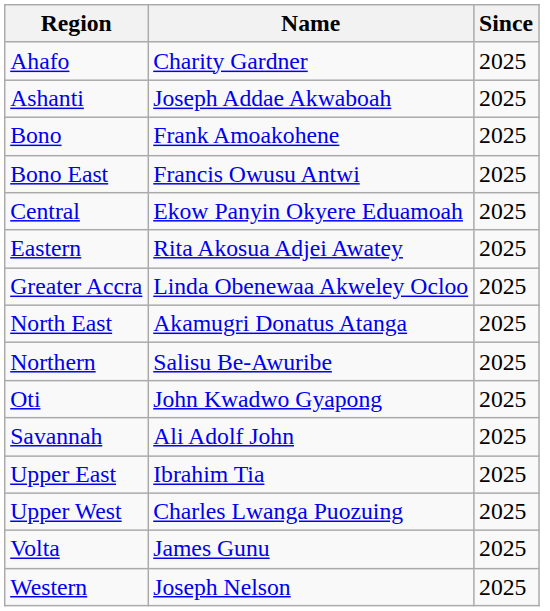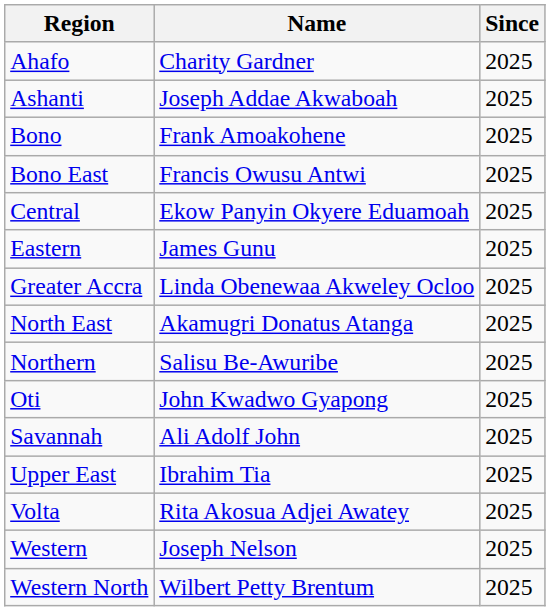Eastern | Name: Rita Akosua Adjei Awatey -> James Gunu
- row: Upper West | Charles Lwanga Puozuing | 2025
Volta | Name: James Gunu -> Rita Akosua Adjei Awatey
+ row: Western North | Wilbert Petty Brentum | 2025
